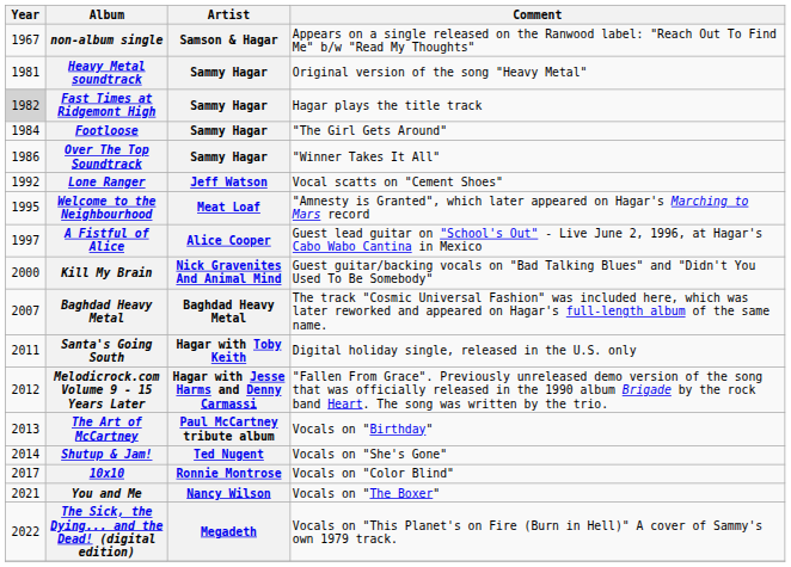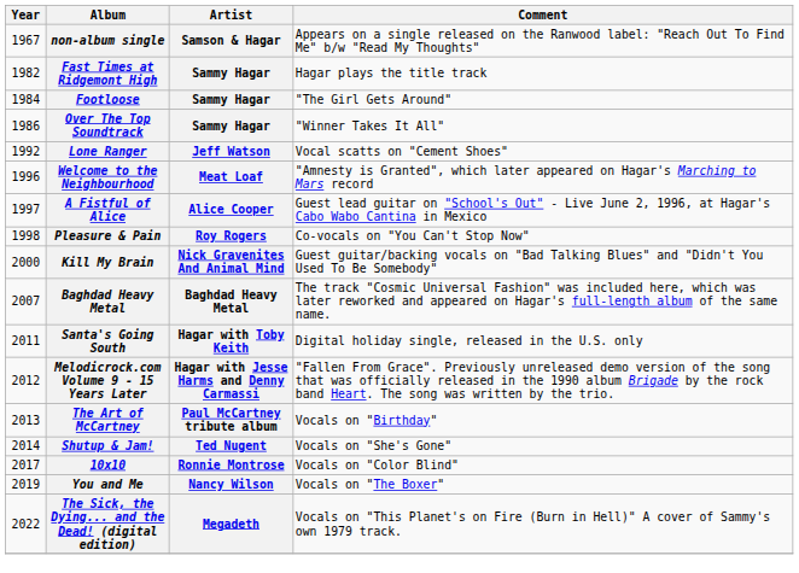- row: 1981 | Heavy Metal soundtrack | Sammy Hagar | Original version of the song "Heavy Metal"
Fast Times at Ridgemont High | Year: lightgrey background -> no background
Welcome to the Neighbourhood | Year: 1995 -> 1996
+ row: 1998 | Pleasure & Pain | Roy Rogers | Co-vocals on "You Can't Stop Now"
You and Me | Year: 2021 -> 2019
